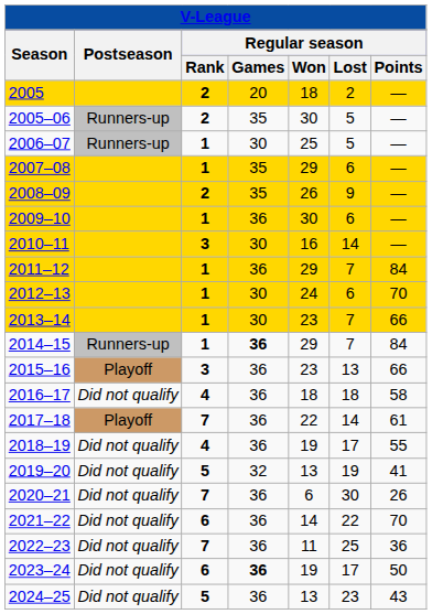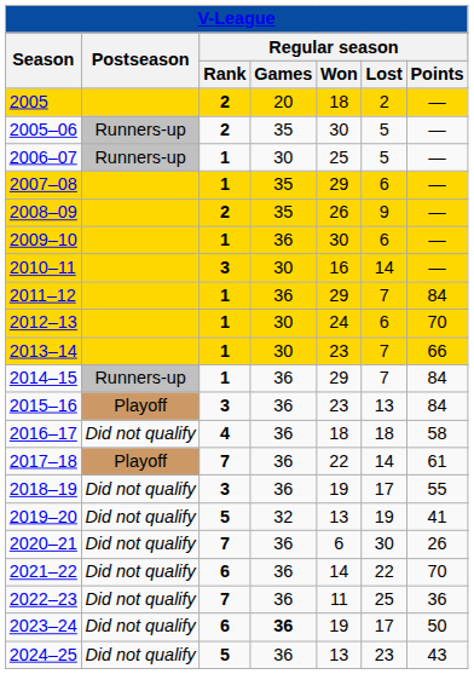2014–15 | Regular season / Games: bold -> normal
2015–16 | Regular season / Points: 66 -> 84
2018–19 | Regular season / Rank: 4 -> 3
